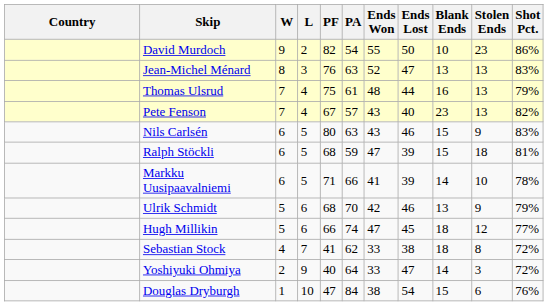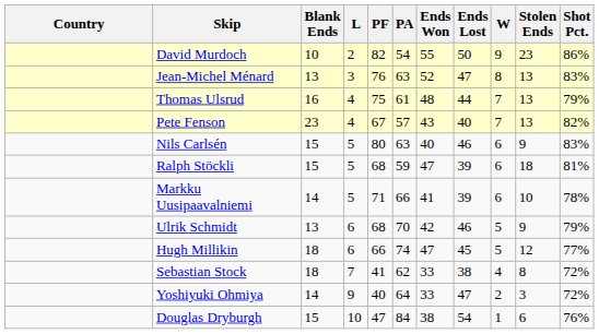columns swapped: W <-> Blank Ends
Nils Carlsén | Ends Won: 43 -> 40
